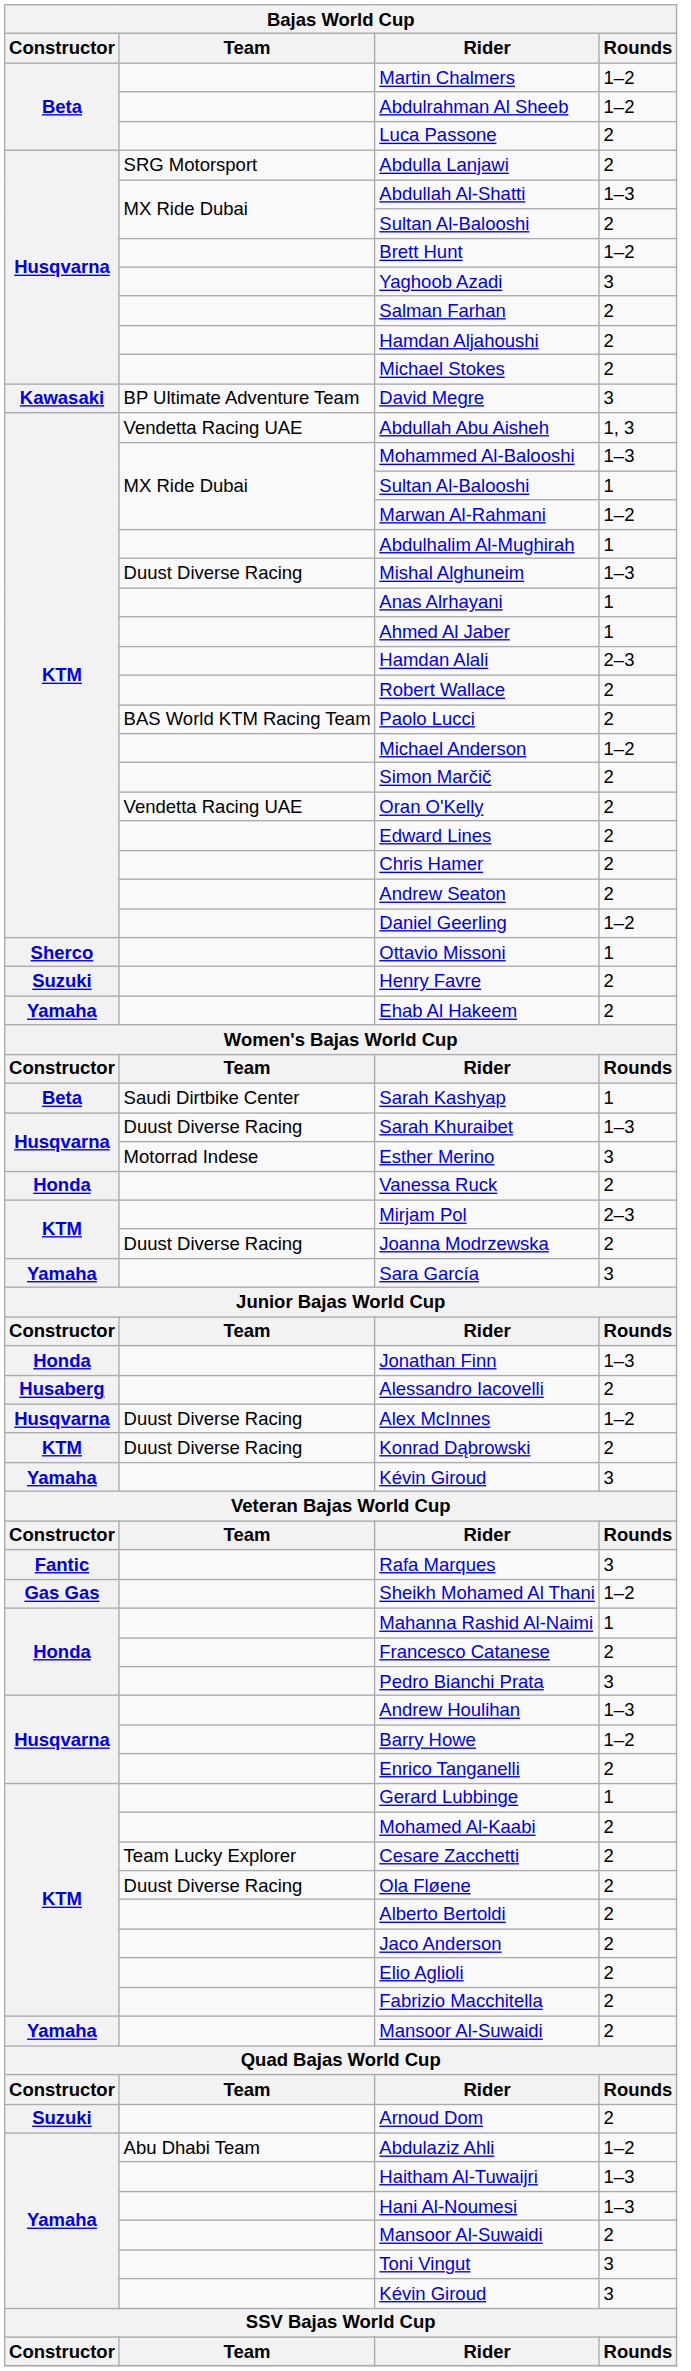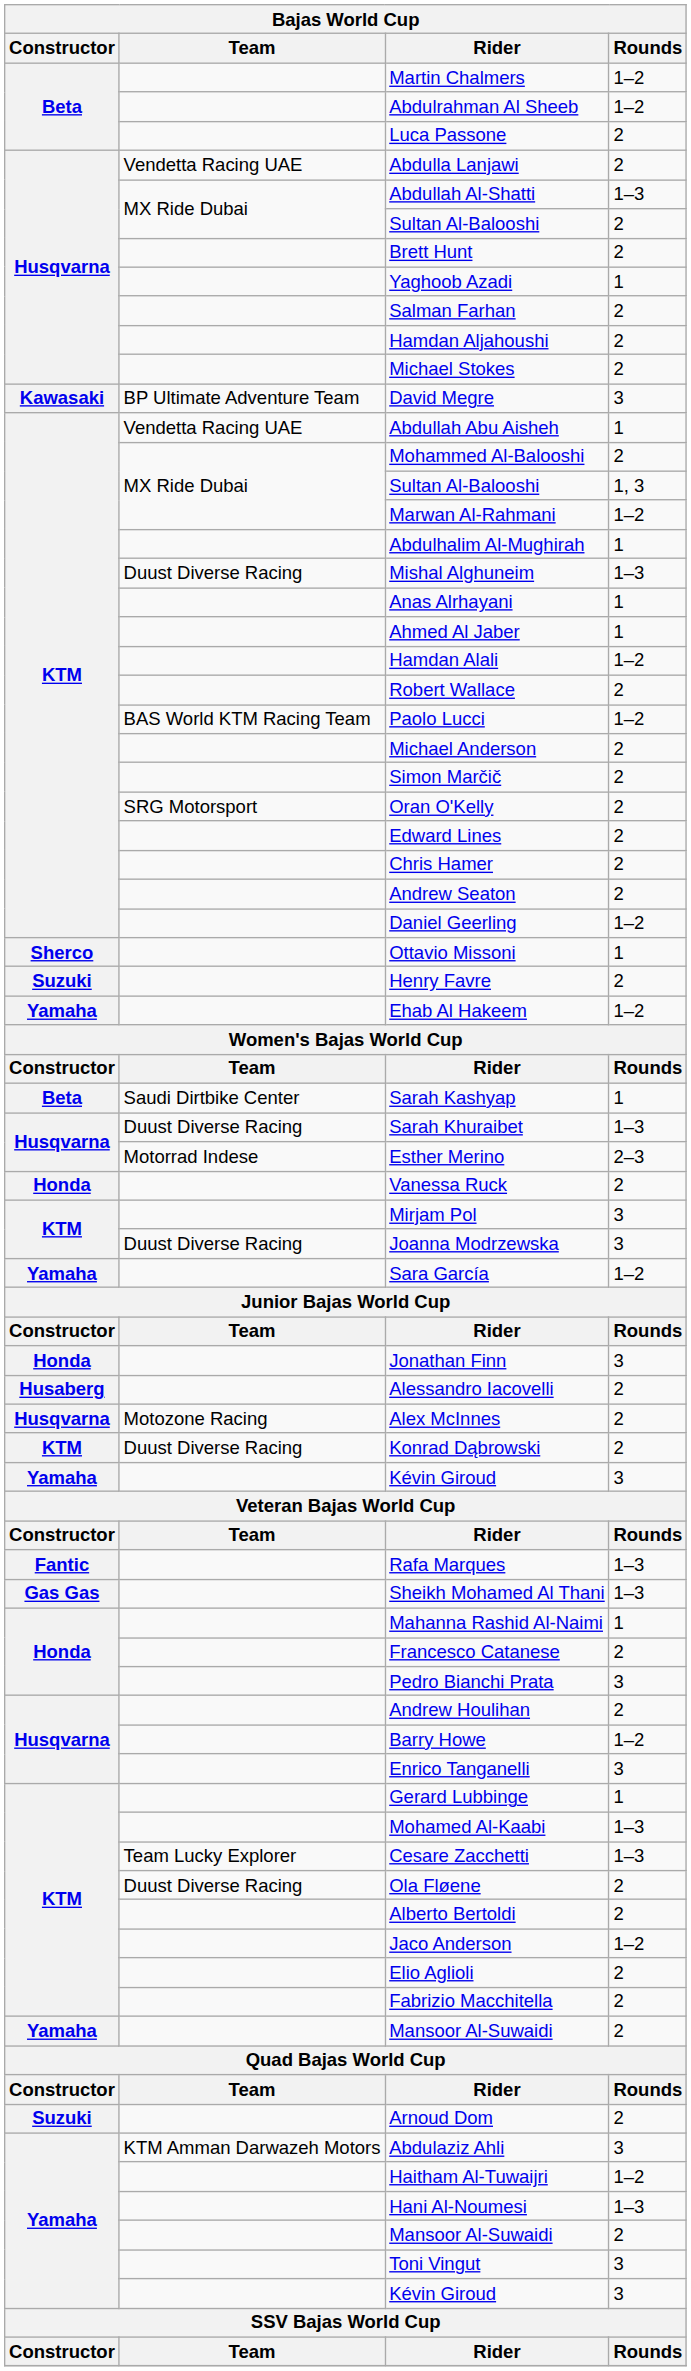Abdulla Lanjawi | Bajas World Cup / Team: SRG Motorsport -> Vendetta Racing UAE
Brett Hunt | Bajas World Cup / Rounds: 1–2 -> 2
Yaghoob Azadi | Bajas World Cup / Rounds: 3 -> 1
Abdullah Abu Aisheh | Bajas World Cup / Rounds: 1, 3 -> 1
Mohammed Al-Balooshi | Bajas World Cup / Rounds: 1–3 -> 2
KTM / Sultan Al-Balooshi | Bajas World Cup / Rounds: 1 -> 1, 3
Hamdan Alali | Bajas World Cup / Rounds: 2–3 -> 1–2
Paolo Lucci | Bajas World Cup / Rounds: 2 -> 1–2
Michael Anderson | Bajas World Cup / Rounds: 1–2 -> 2
Oran O'Kelly | Bajas World Cup / Team: Vendetta Racing UAE -> SRG Motorsport
Ehab Al Hakeem | Bajas World Cup / Rounds: 2 -> 1–2
Esther Merino | Bajas World Cup / Rounds: 3 -> 2–3
Mirjam Pol | Bajas World Cup / Rounds: 2–3 -> 3
Joanna Modrzewska | Bajas World Cup / Rounds: 2 -> 3
Sara García | Bajas World Cup / Rounds: 3 -> 1–2
Jonathan Finn | Bajas World Cup / Rounds: 1–3 -> 3
Alex McInnes | Bajas World Cup / Team: Duust Diverse Racing -> Motozone Racing
Alex McInnes | Bajas World Cup / Rounds: 1–2 -> 2
Rafa Marques | Bajas World Cup / Rounds: 3 -> 1–3
Sheikh Mohamed Al Thani | Bajas World Cup / Rounds: 1–2 -> 1–3
Andrew Houlihan | Bajas World Cup / Rounds: 1–3 -> 2
Enrico Tanganelli | Bajas World Cup / Rounds: 2 -> 3
Mohamed Al-Kaabi | Bajas World Cup / Rounds: 2 -> 1–3
Cesare Zacchetti | Bajas World Cup / Rounds: 2 -> 1–3
Jaco Anderson | Bajas World Cup / Rounds: 2 -> 1–2
Abdulaziz Ahli | Bajas World Cup / Team: Abu Dhabi Team -> KTM Amman Darwazeh Motors
Abdulaziz Ahli | Bajas World Cup / Rounds: 1–2 -> 3
Haitham Al-Tuwaijri | Bajas World Cup / Rounds: 1–3 -> 1–2
